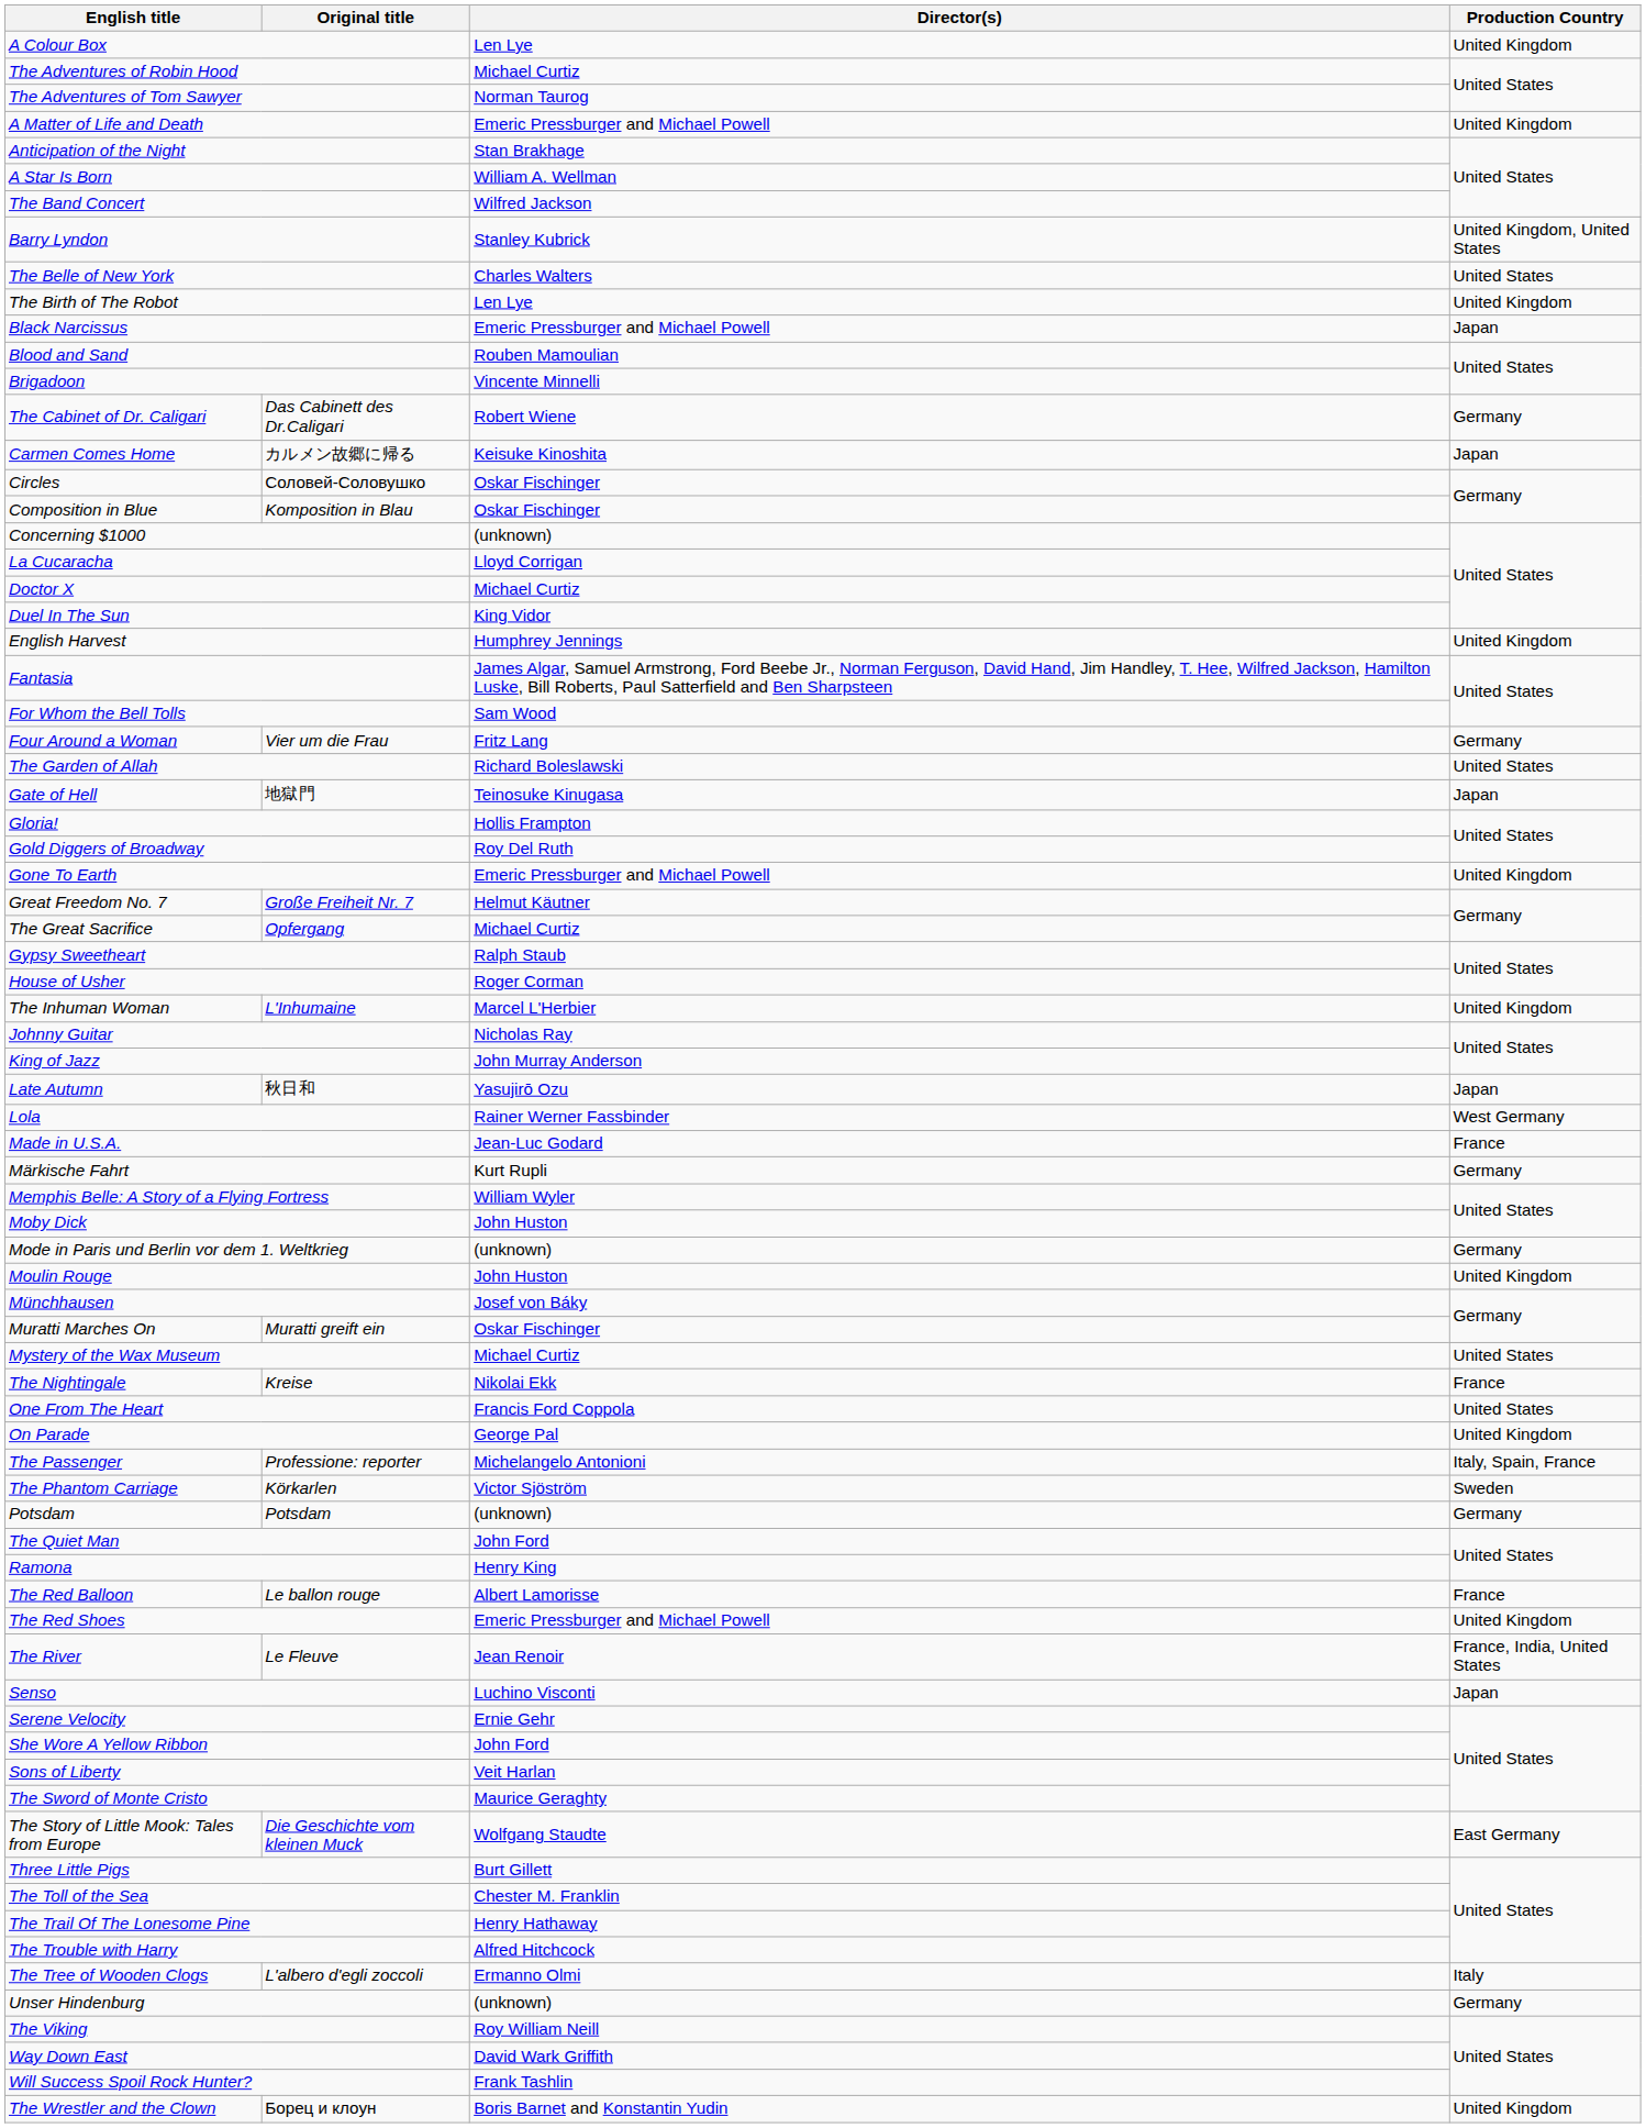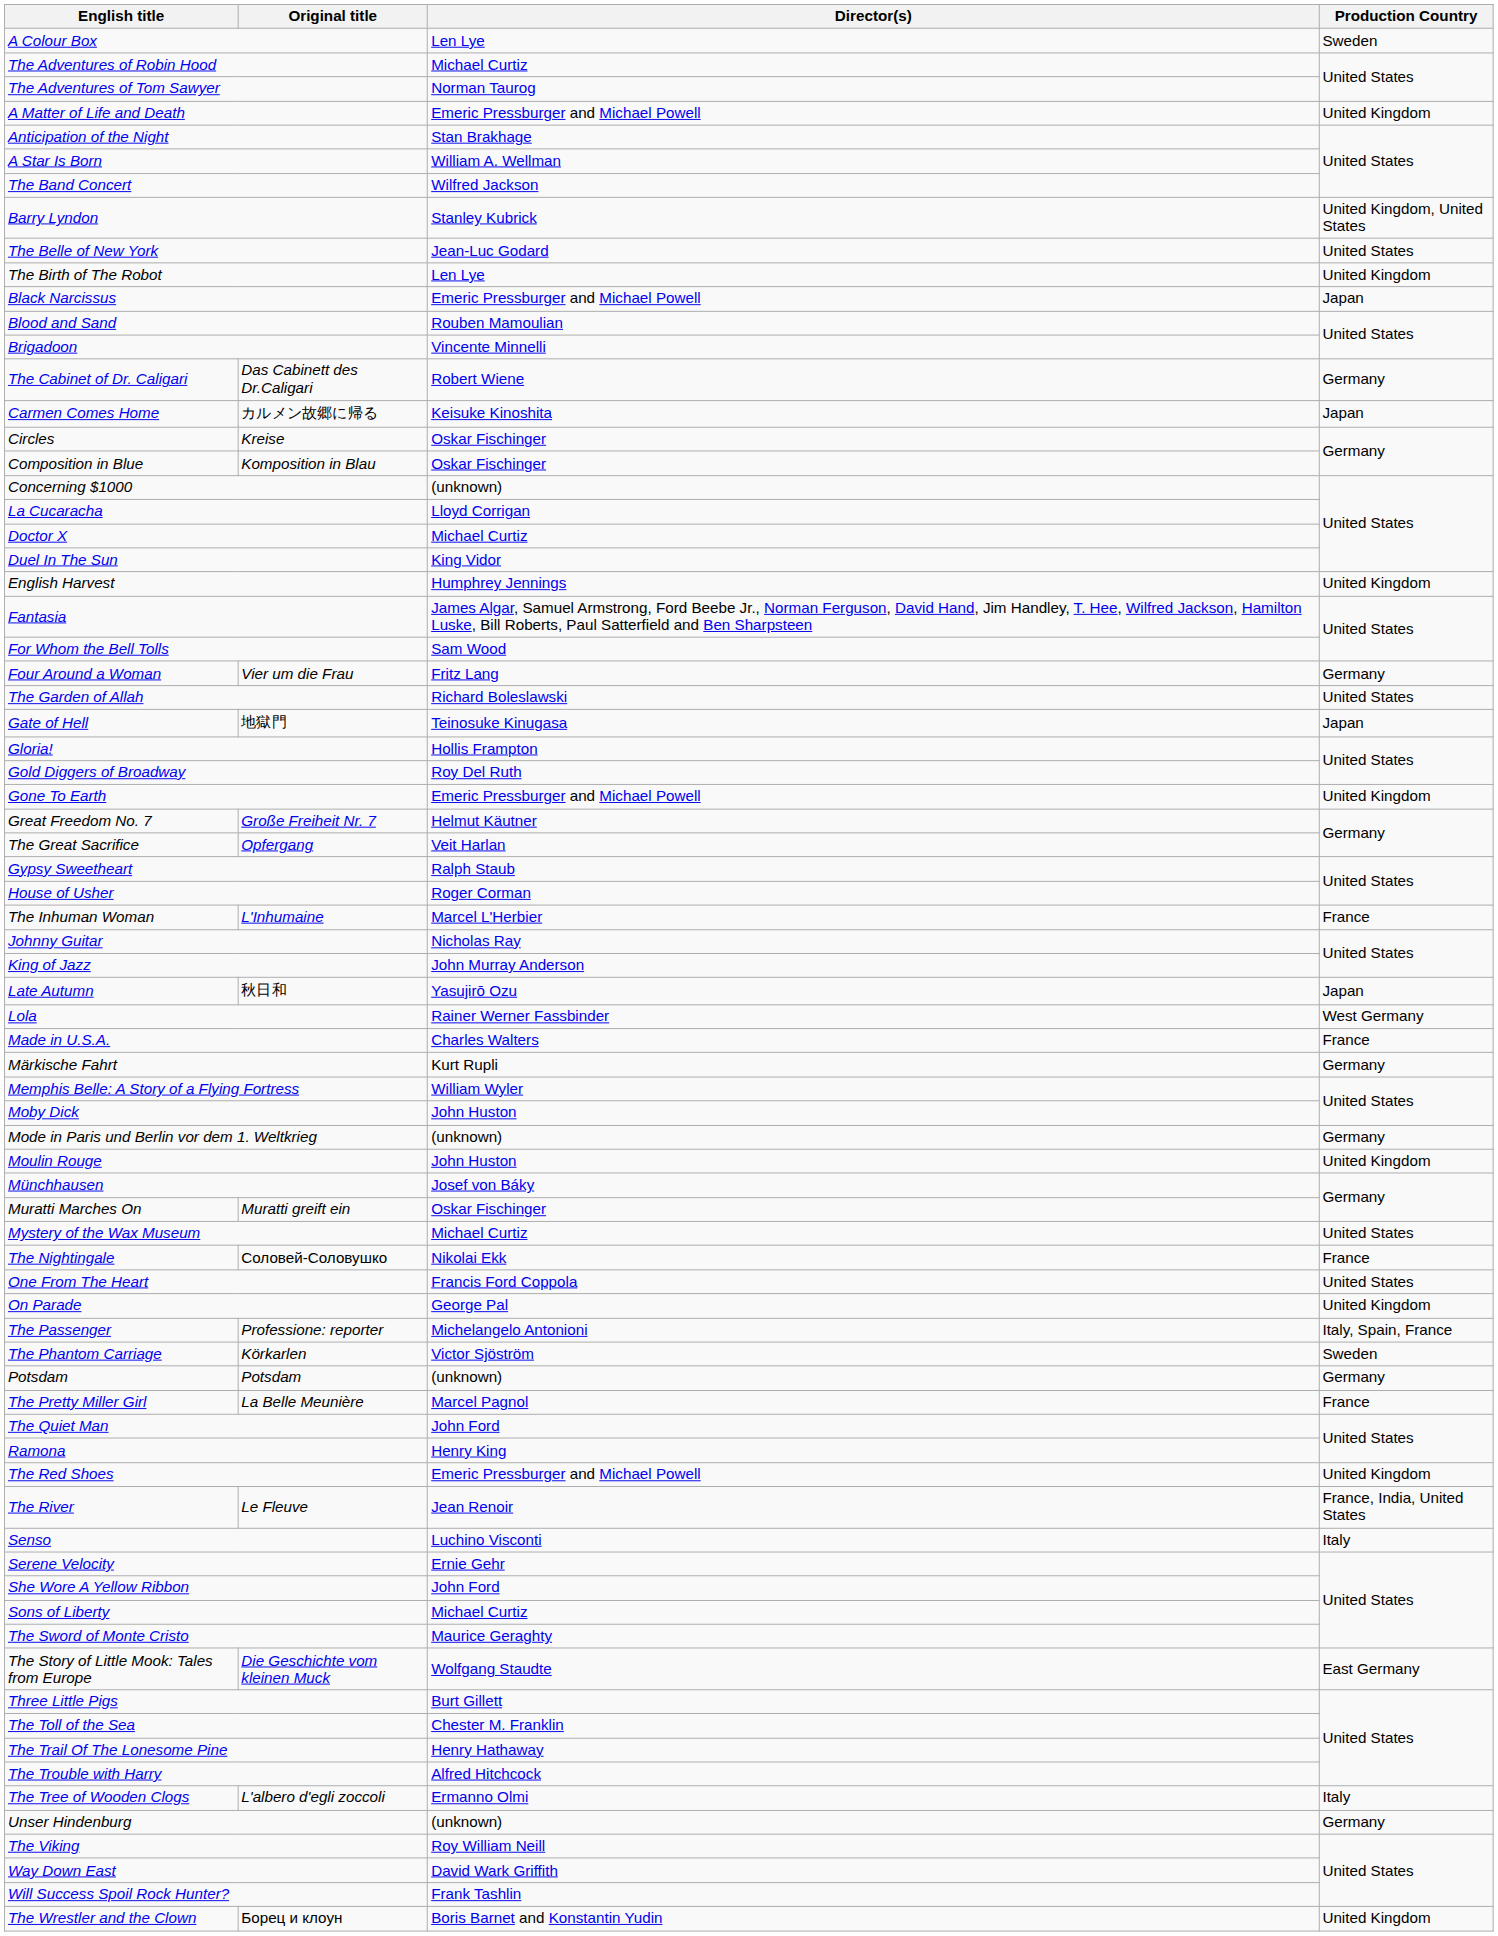A Colour Box | Production Country: United Kingdom -> Sweden
The Belle of New York | Director(s): Charles Walters -> Jean-Luc Godard
Circles | Original title: Соловей-Соловушко -> Kreise
The Great Sacrifice | Director(s): Michael Curtiz -> Veit Harlan
The Inhuman Woman | Production Country: United Kingdom -> France
Made in U.S.A. | Director(s): Jean-Luc Godard -> Charles Walters
The Nightingale | Original title: Kreise -> Соловей-Соловушко
+ row: The Pretty Miller Girl | La Belle Meunière | Marcel Pagnol | France
- row: The Red Balloon | Le ballon rouge | Albert Lamorisse | France
Senso | Production Country: Japan -> Italy
Sons of Liberty | Director(s): Veit Harlan -> Michael Curtiz
